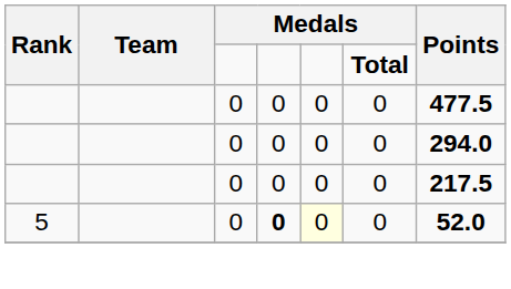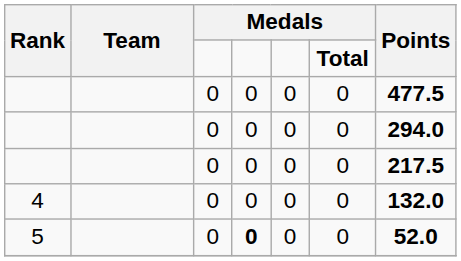+ row: 4 | 0 | 0 | 0 | 0 | 132.0
5 | column 5: lightyellow background -> no background
